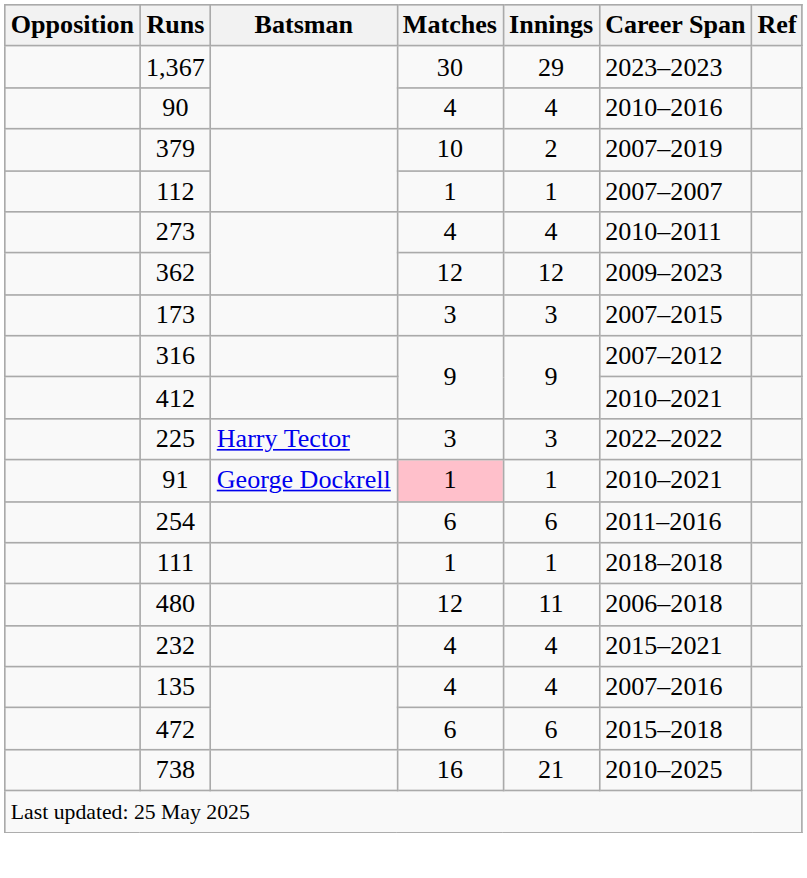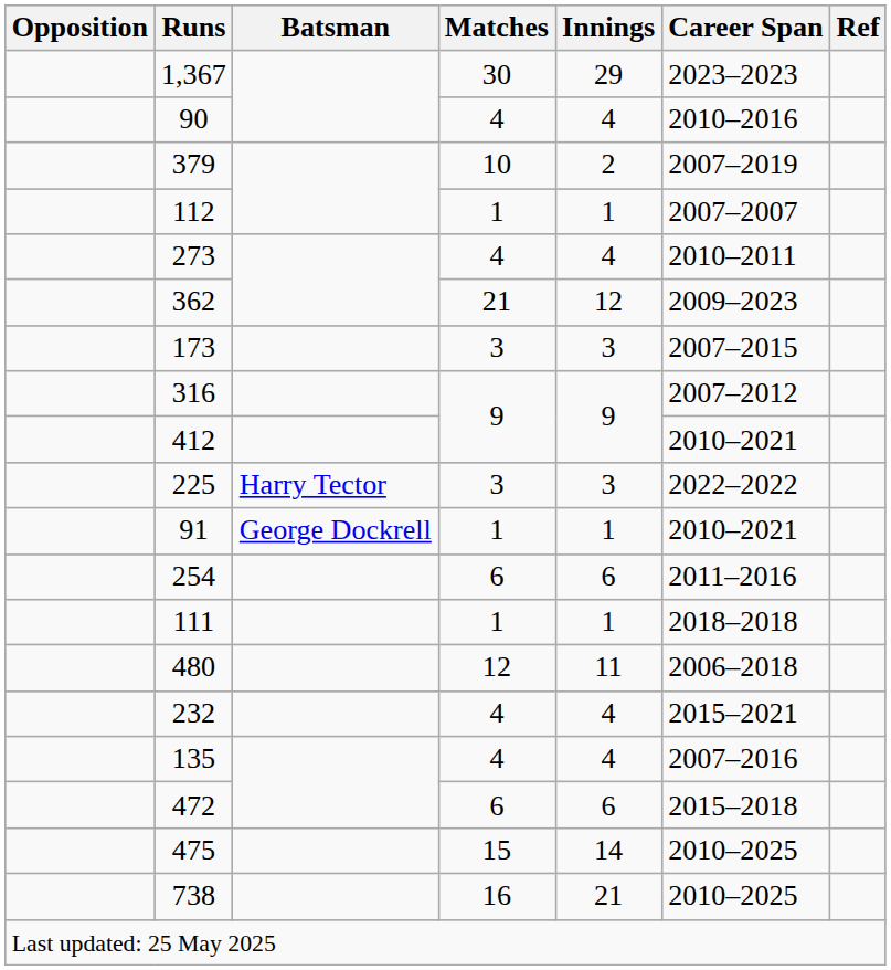362 | Matches: 12 -> 21
91 | Matches: pink background -> no background
+ row: 475 | 15 | 14 | 2010–2025
